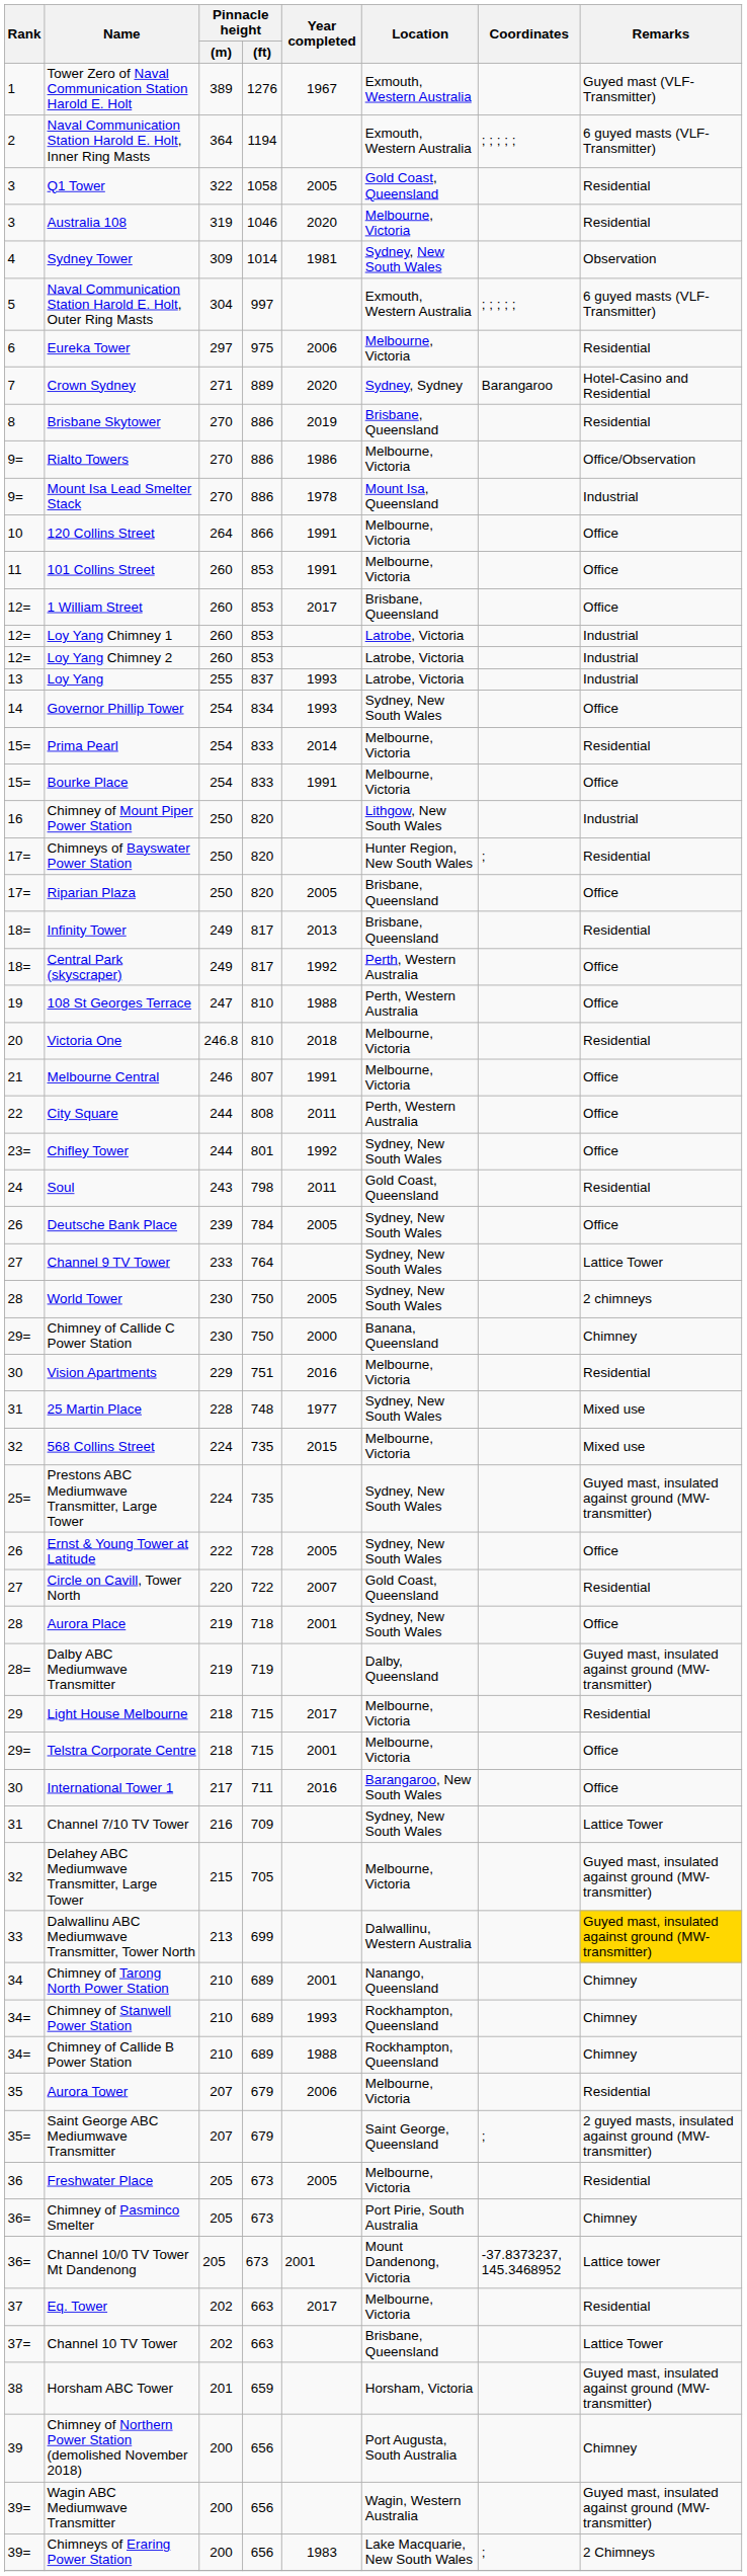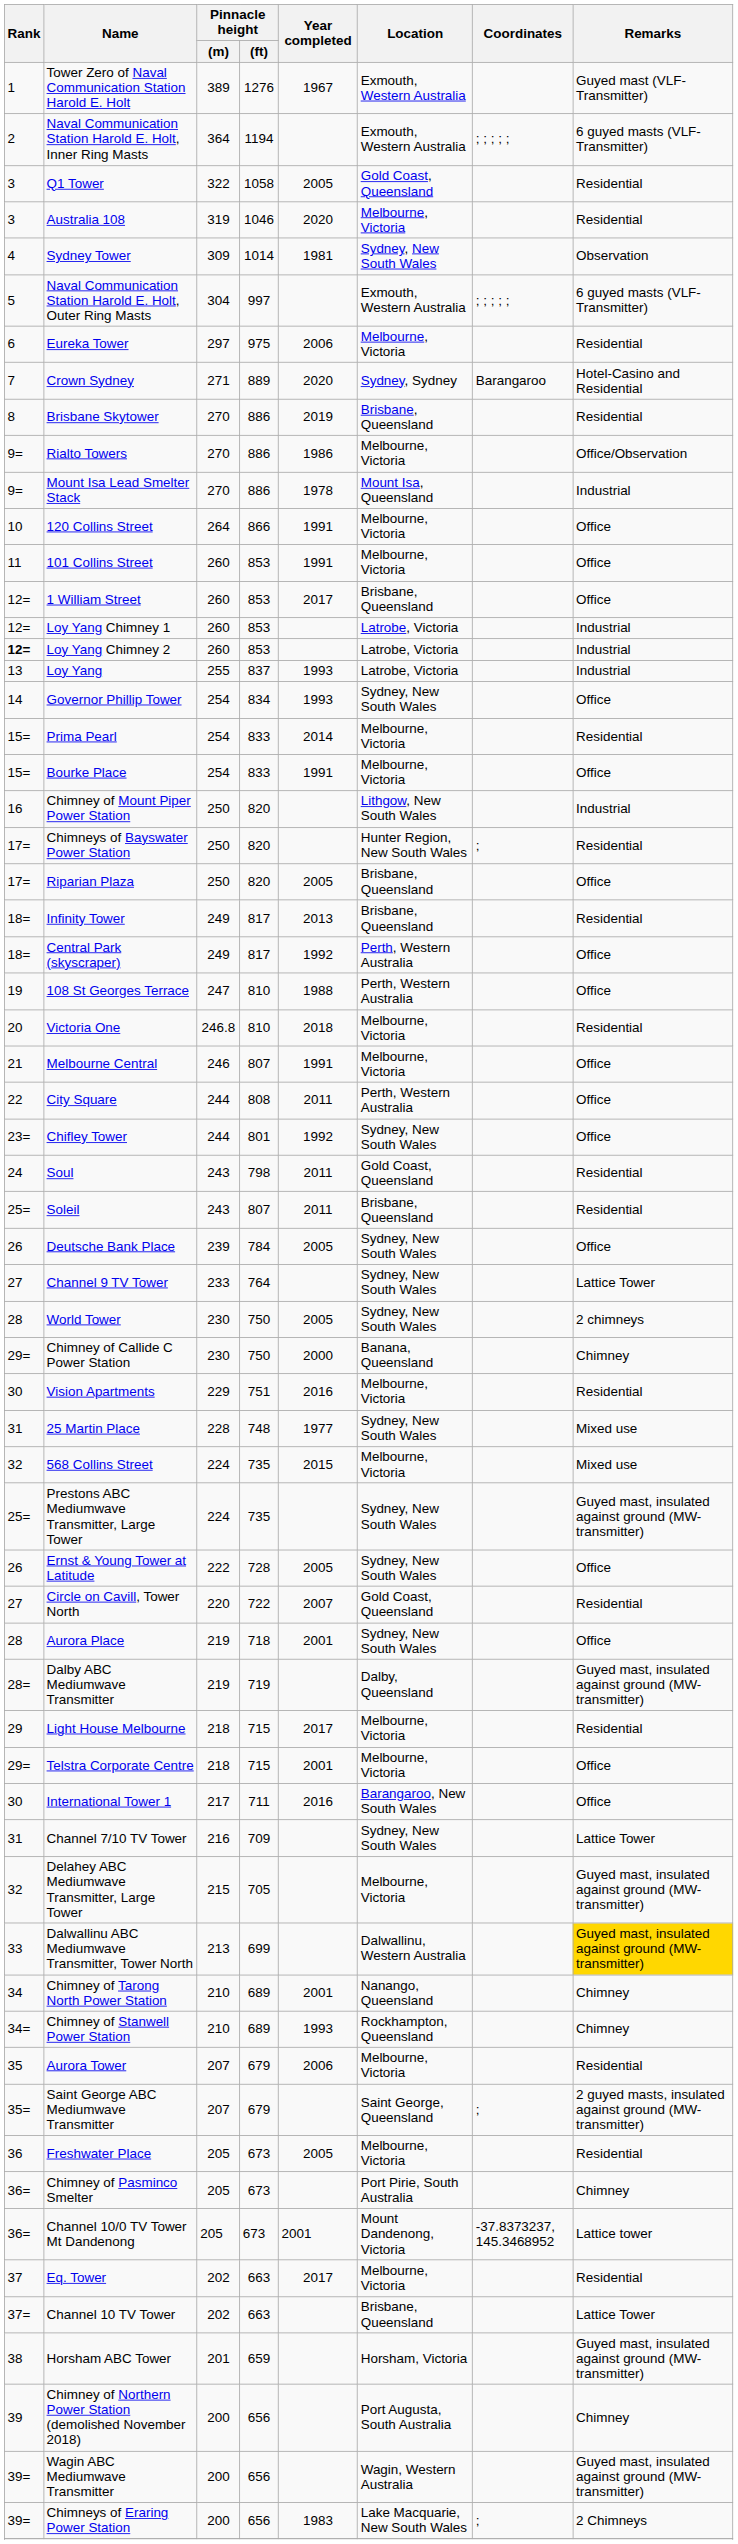Loy Yang Chimney 2 | Rank: normal -> bold
+ row: 25= | Soleil | 243 | 807 | 2011 | Brisbane, Queensland | Residential
- row: 34= | Chimney of Callide B Power Station | 210 | 689 | 1988 | Rockhampton, Queensland | Chimney
